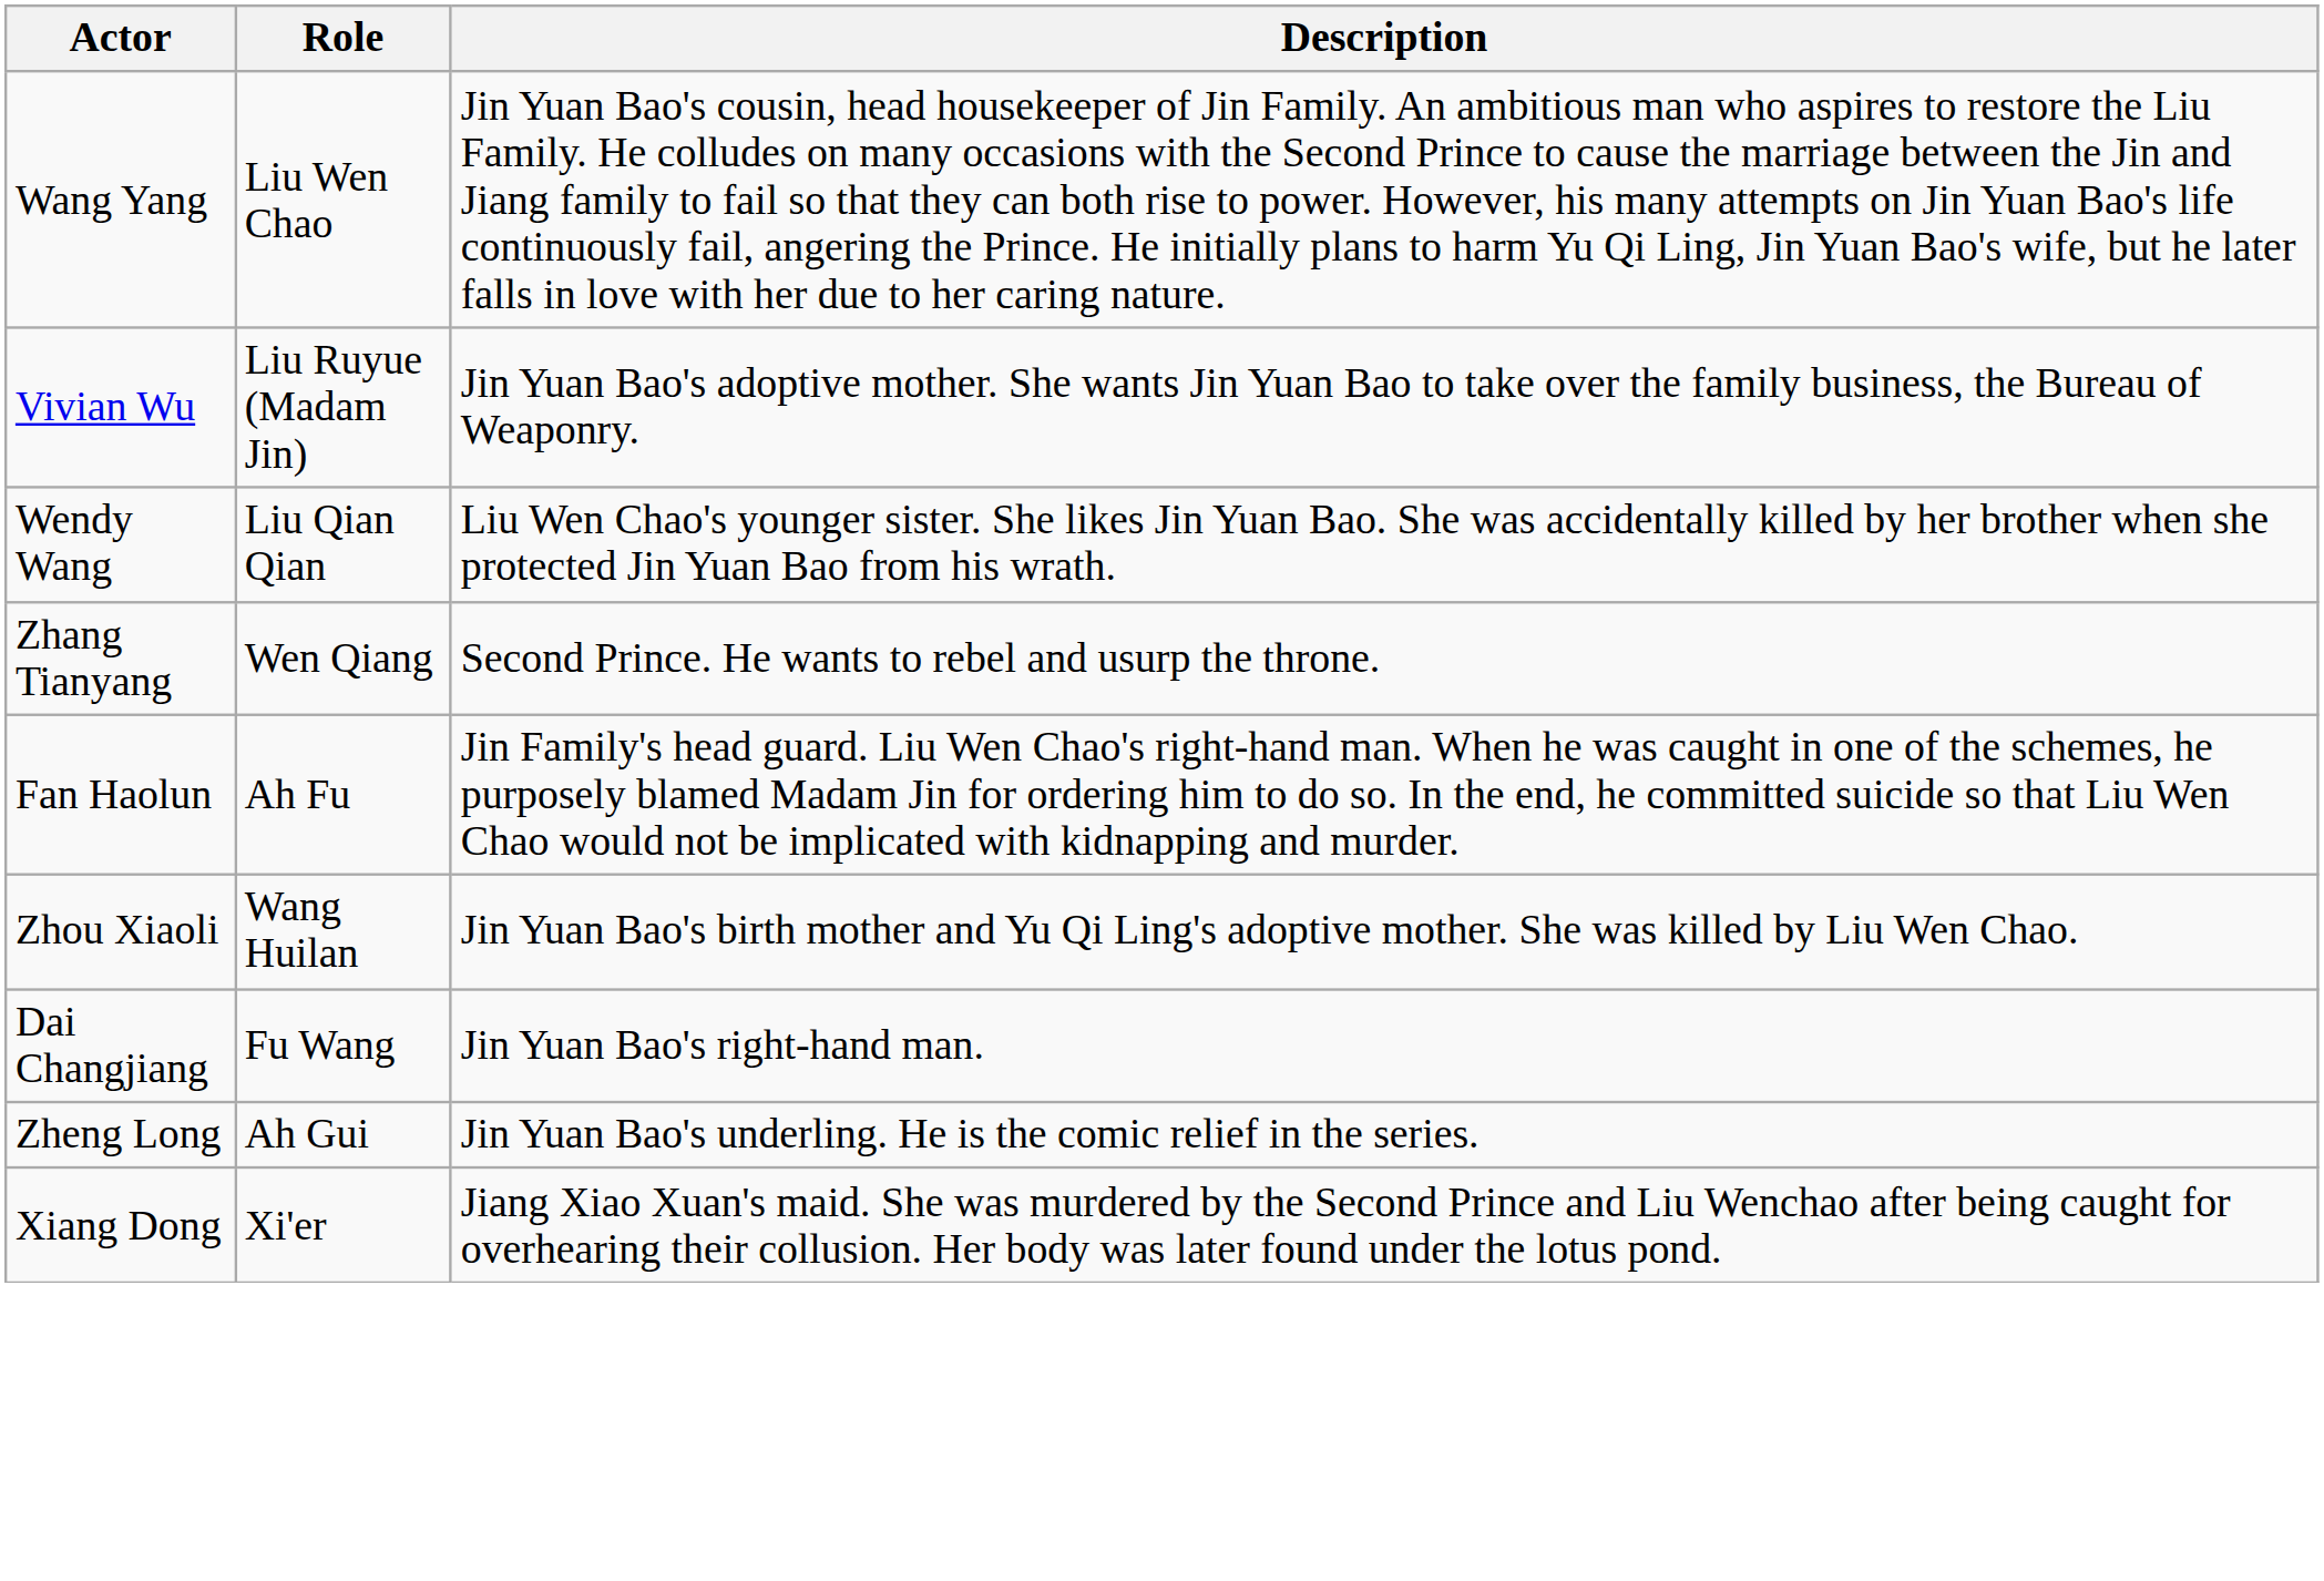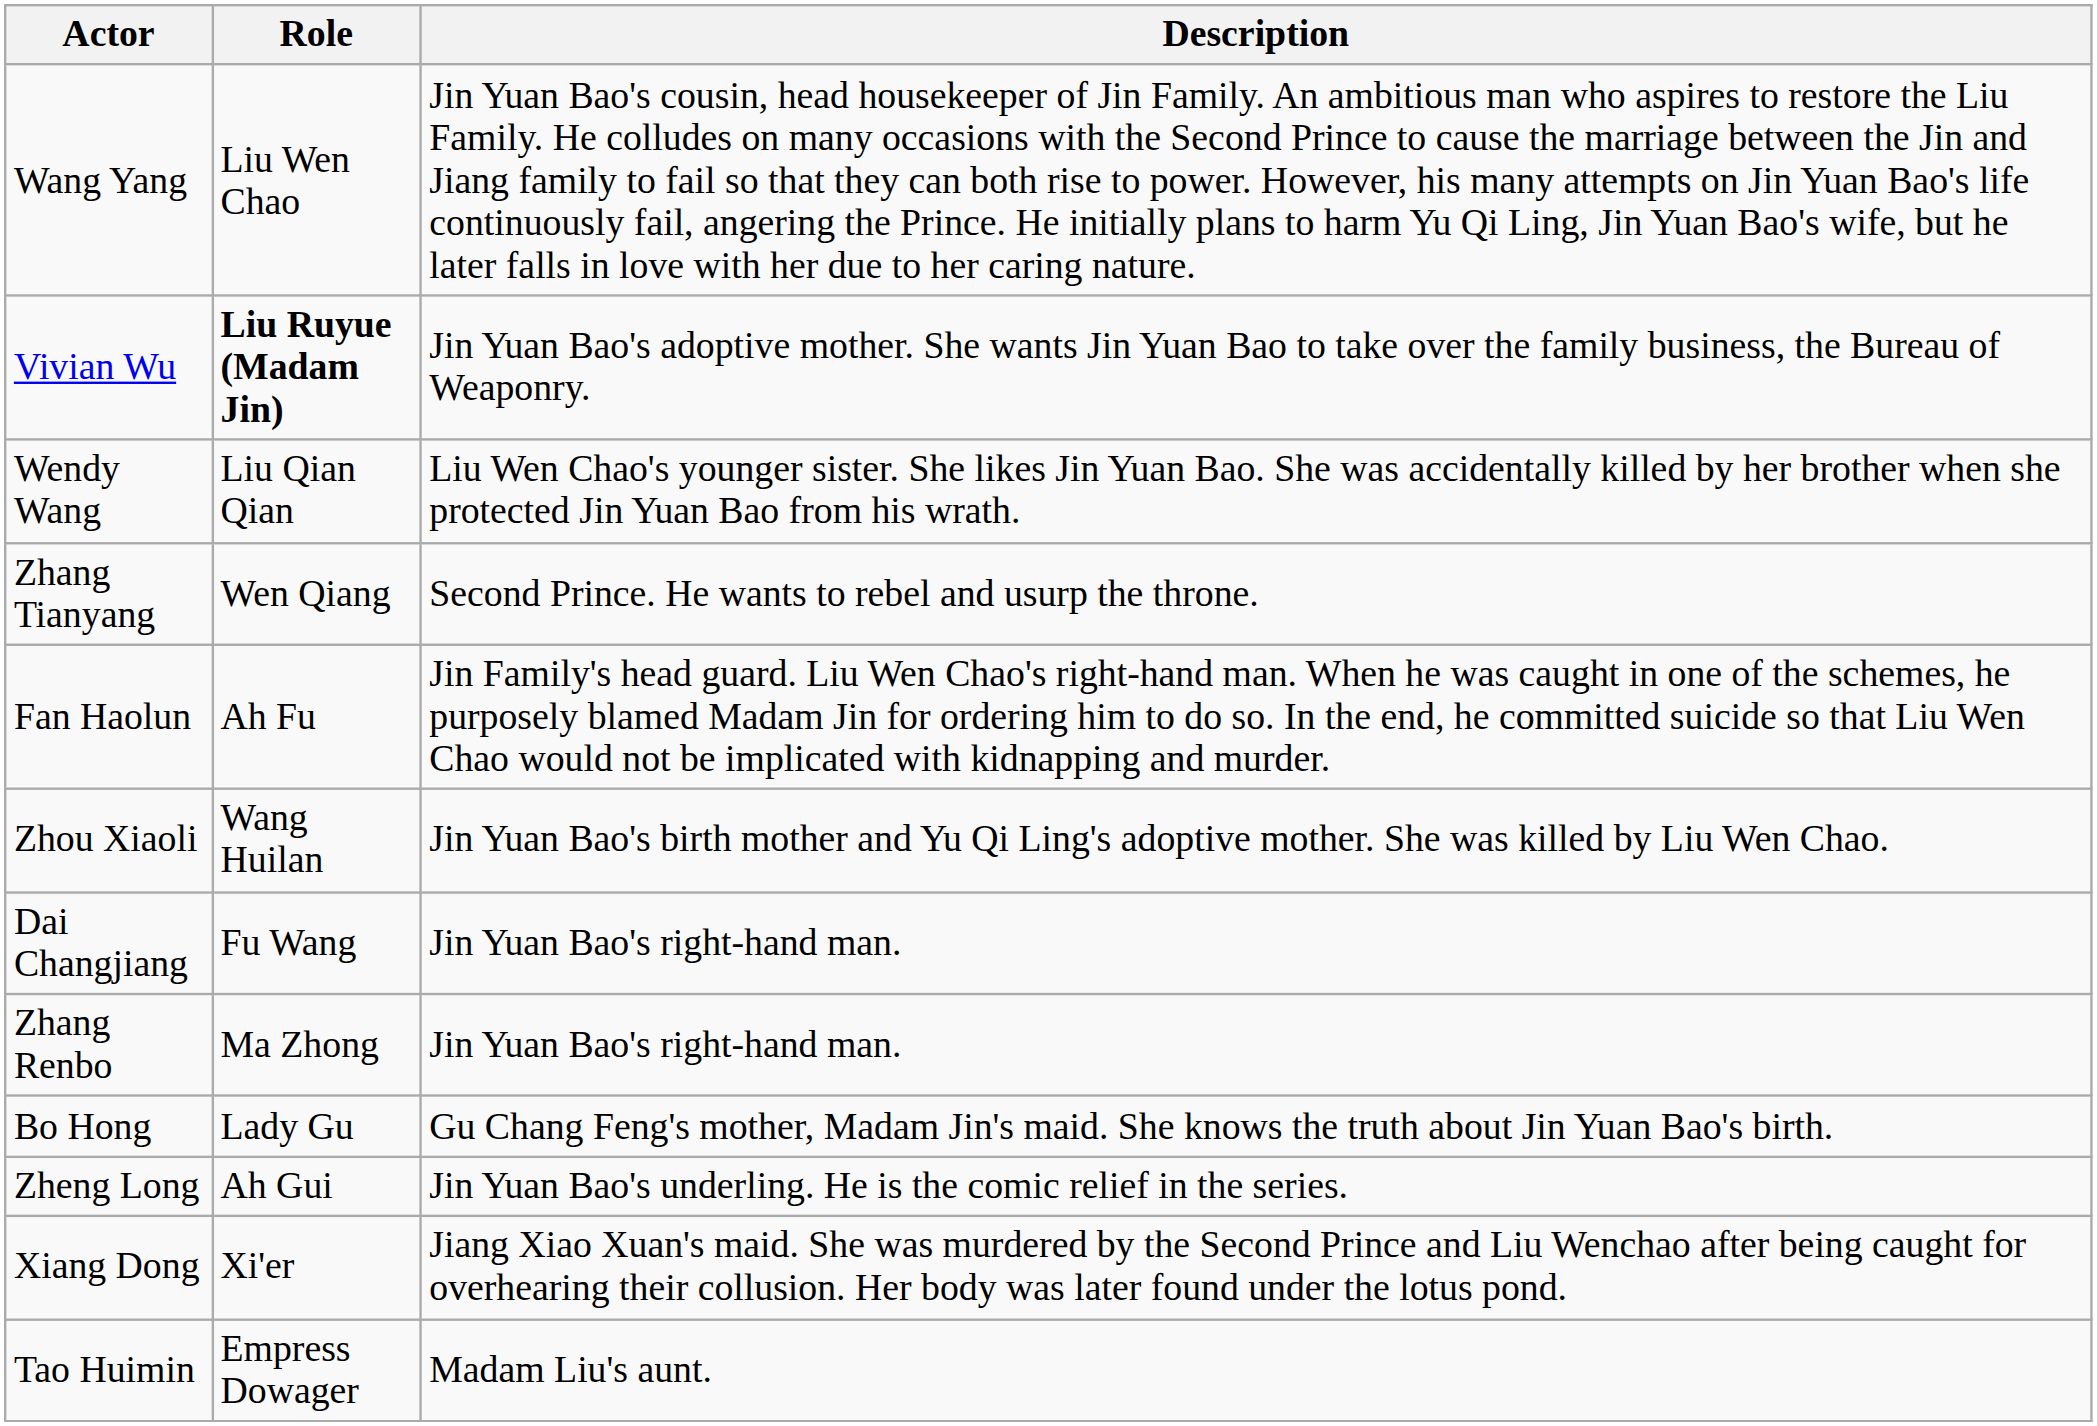Vivian Wu | Role: normal -> bold
+ row: Zhang Renbo | Ma Zhong | Jin Yuan Bao's right-hand man.
+ row: Bo Hong | Lady Gu | Gu Chang Feng's mother, Madam Jin's maid. She knows the truth about Jin Yuan Bao's birth.
+ row: Tao Huimin | Empress Dowager | Madam Liu's aunt.
